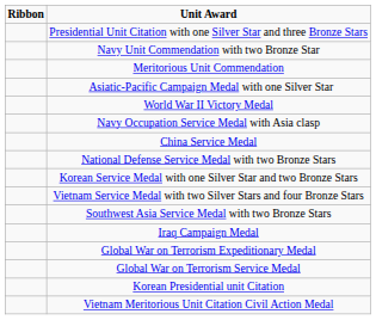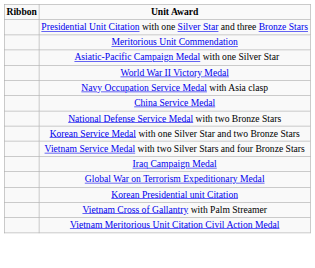- row: Navy Unit Commendation with two Bronze Star
- row: Southwest Asia Service Medal with two Bronze Stars
- row: Global War on Terrorism Service Medal
+ row: Vietnam Cross of Gallantry with Palm Streamer
